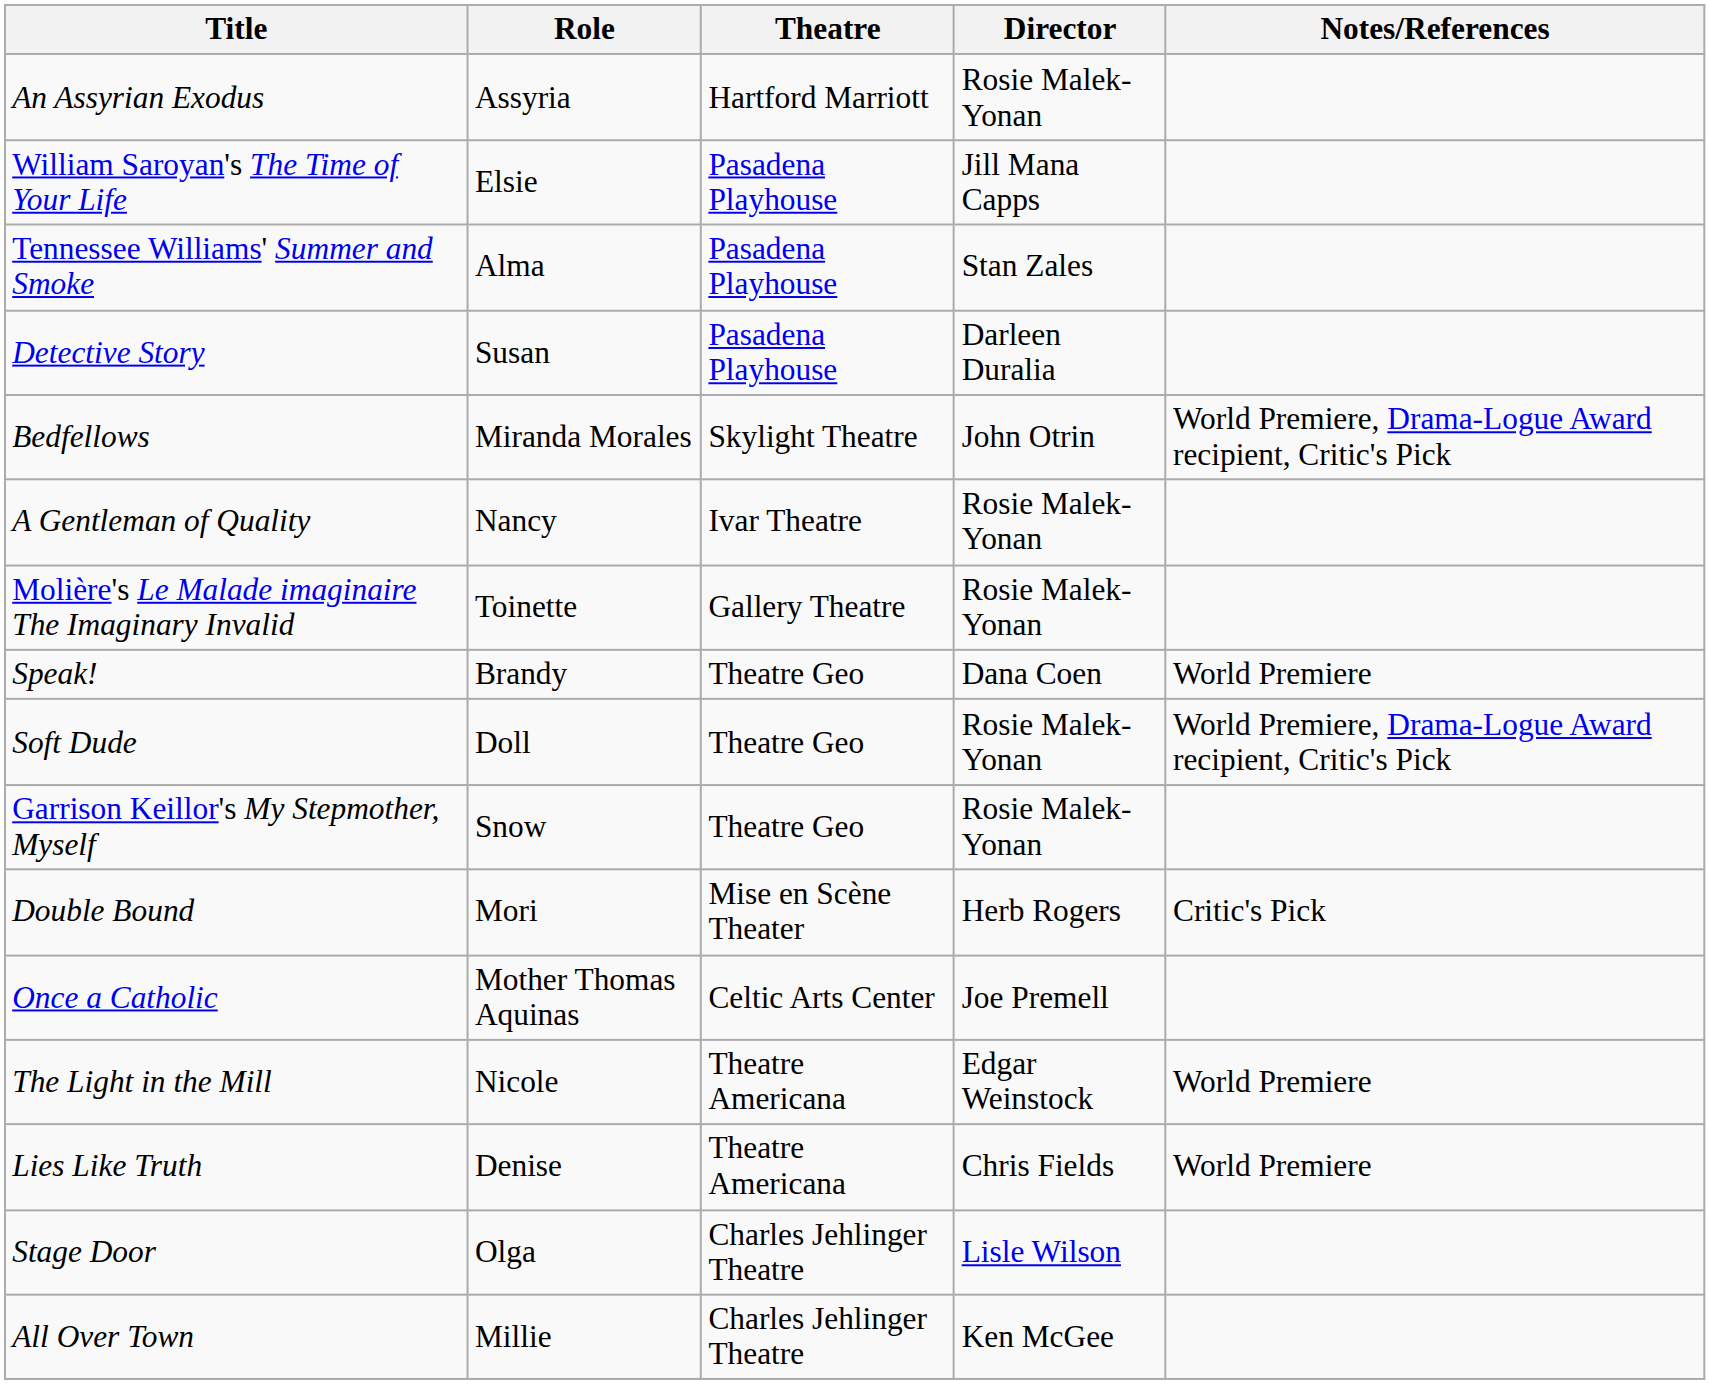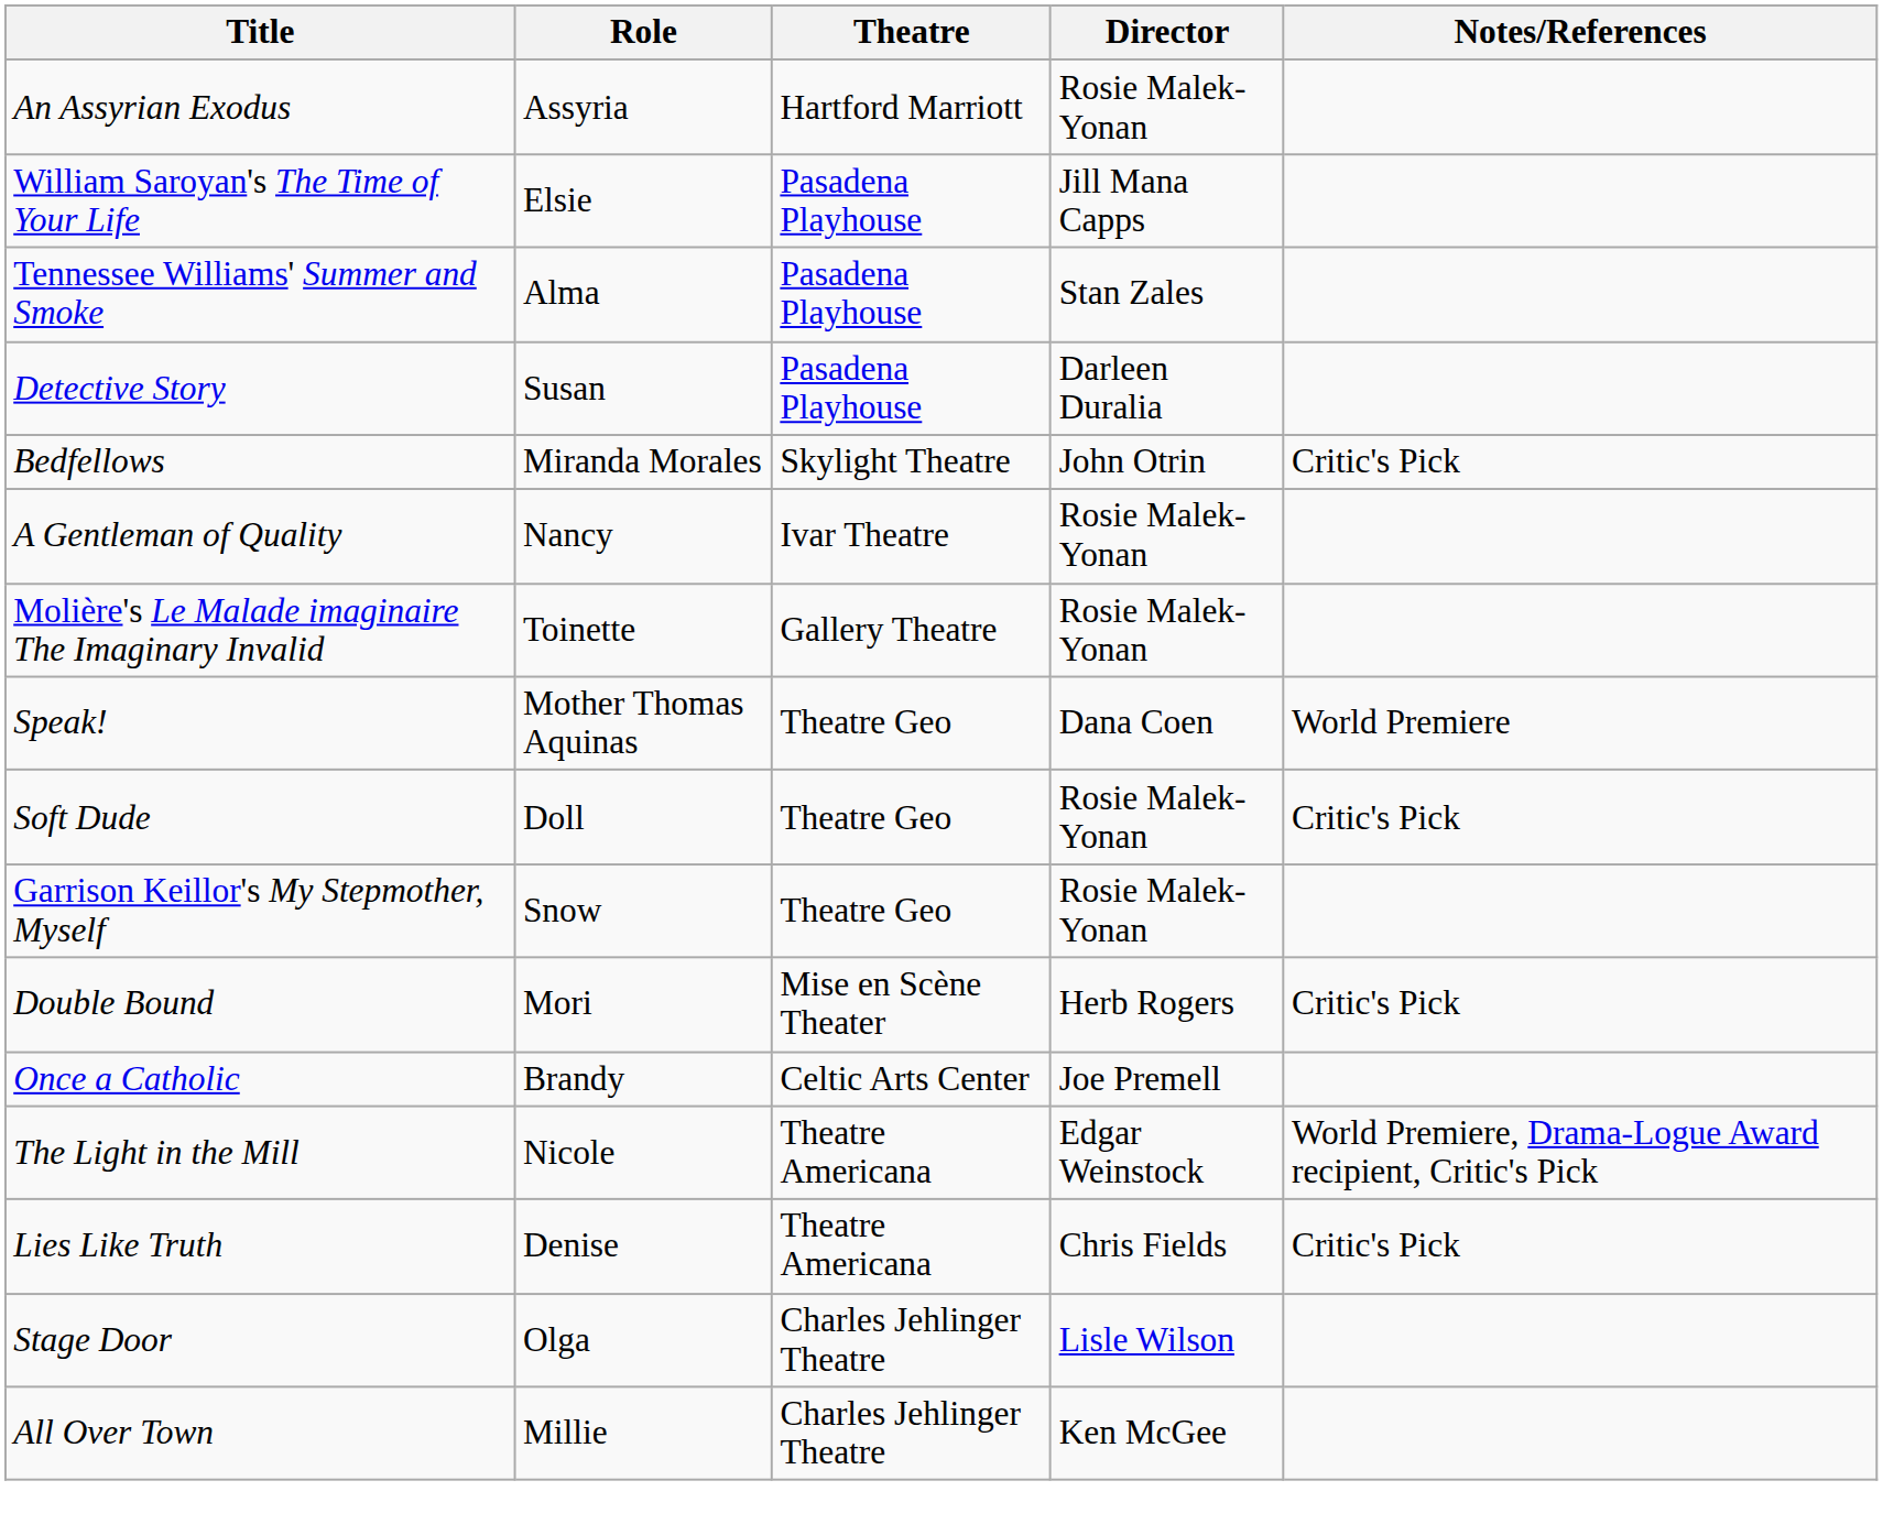Bedfellows | Notes/References: World Premiere, Drama-Logue Award recipient, Critic's Pick -> Critic's Pick
Speak! | Role: Brandy -> Mother Thomas Aquinas
Soft Dude | Notes/References: World Premiere, Drama-Logue Award recipient, Critic's Pick -> Critic's Pick
Once a Catholic | Role: Mother Thomas Aquinas -> Brandy
The Light in the Mill | Notes/References: World Premiere -> World Premiere, Drama-Logue Award recipient, Critic's Pick
Lies Like Truth | Notes/References: World Premiere -> Critic's Pick
